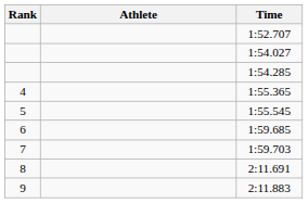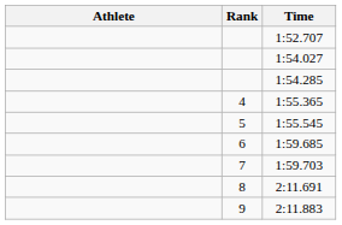columns swapped: Rank <-> Athlete
